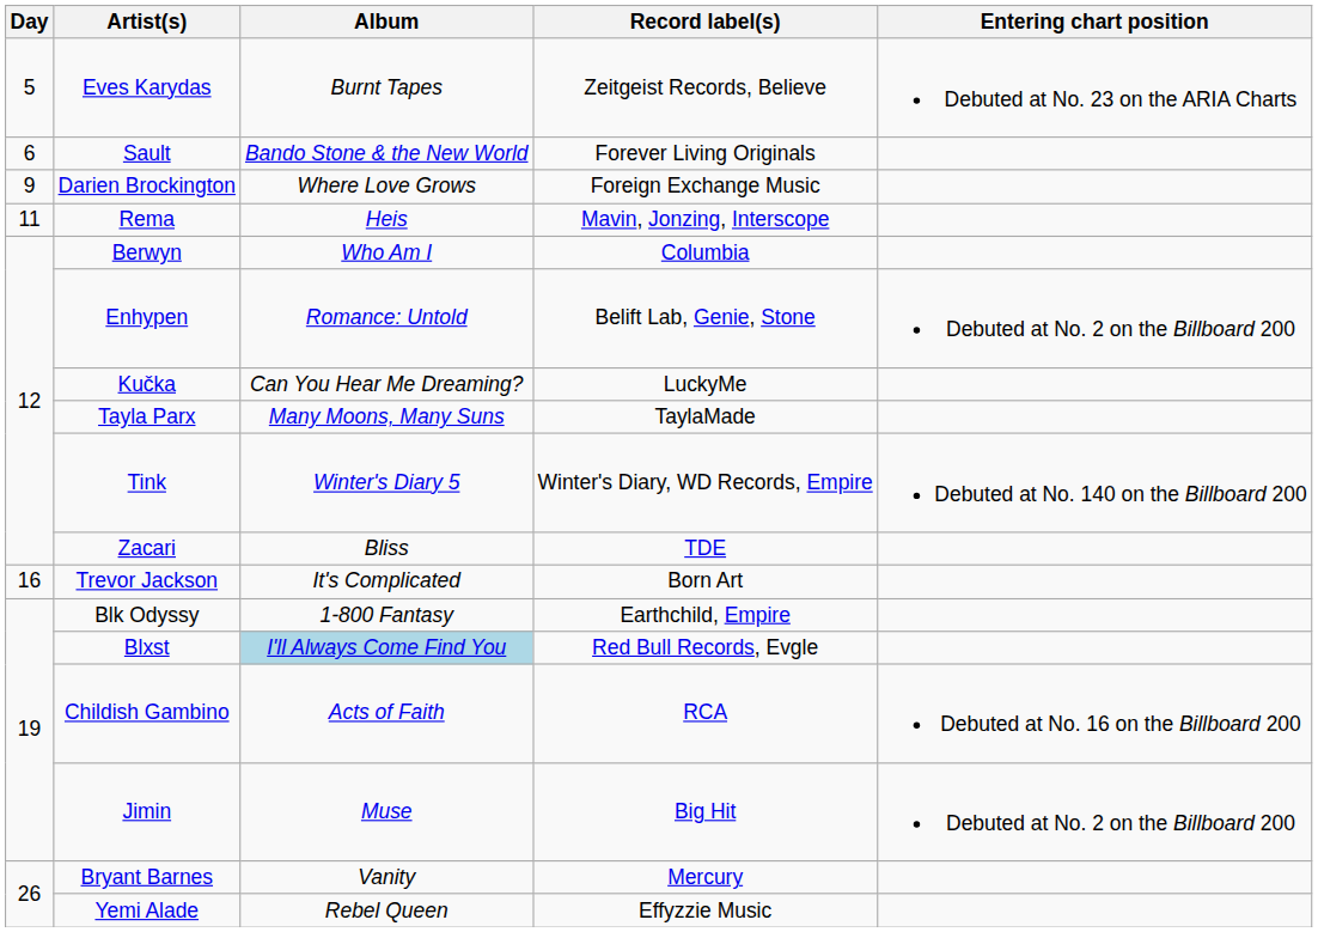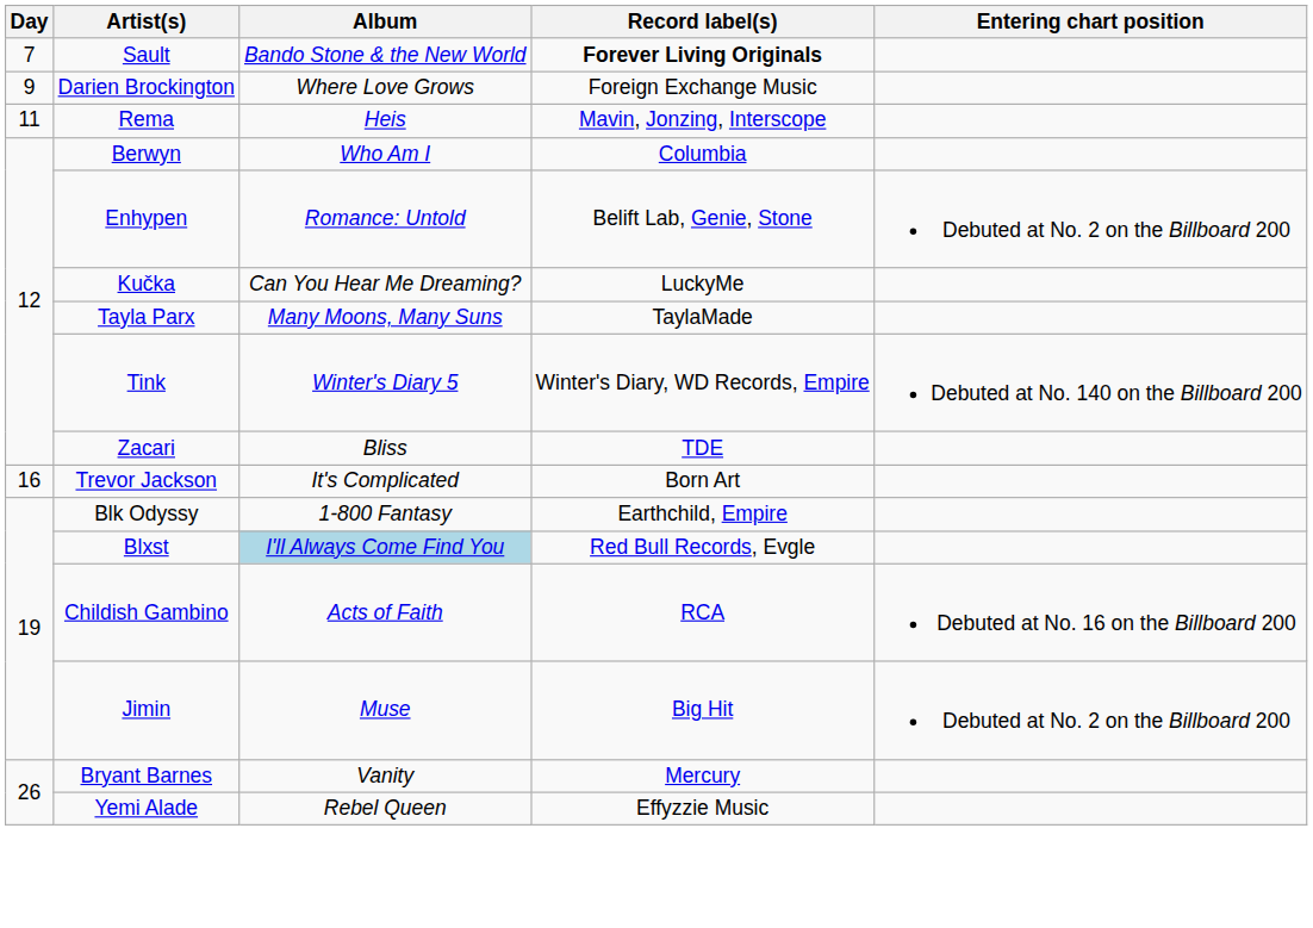- row: 5 | Eves Karydas | Burnt Tapes | Zeitgeist Records, Believe | Debuted at No. 23 on the ARIA Charts
Sault | Day: 6 -> 7
Sault | Record label(s): normal -> bold
